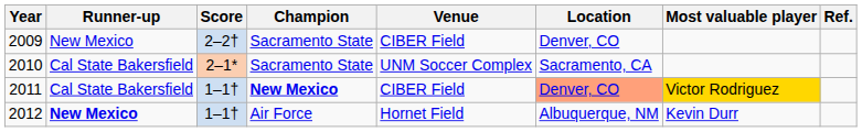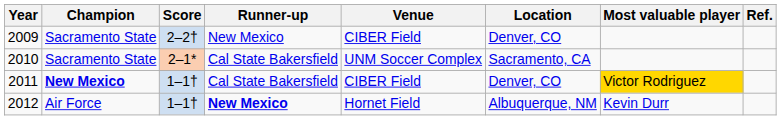columns swapped: Champion <-> Runner-up
2011 | Location: lightsalmon background -> no background
